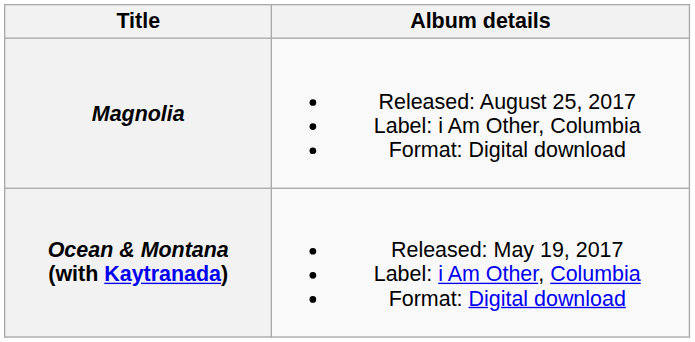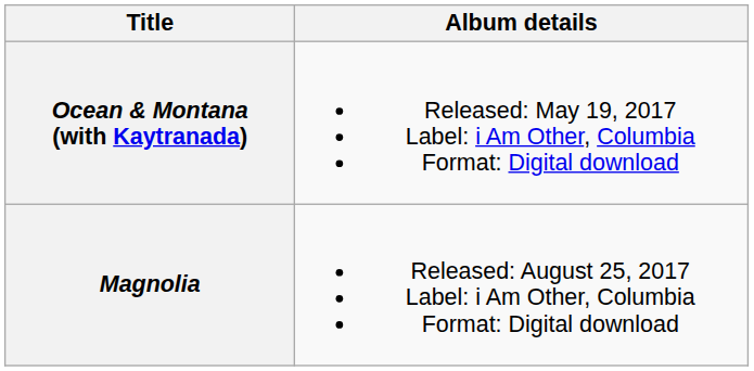rows swapped: Ocean & Montana (with Kaytranada) <-> Magnolia
